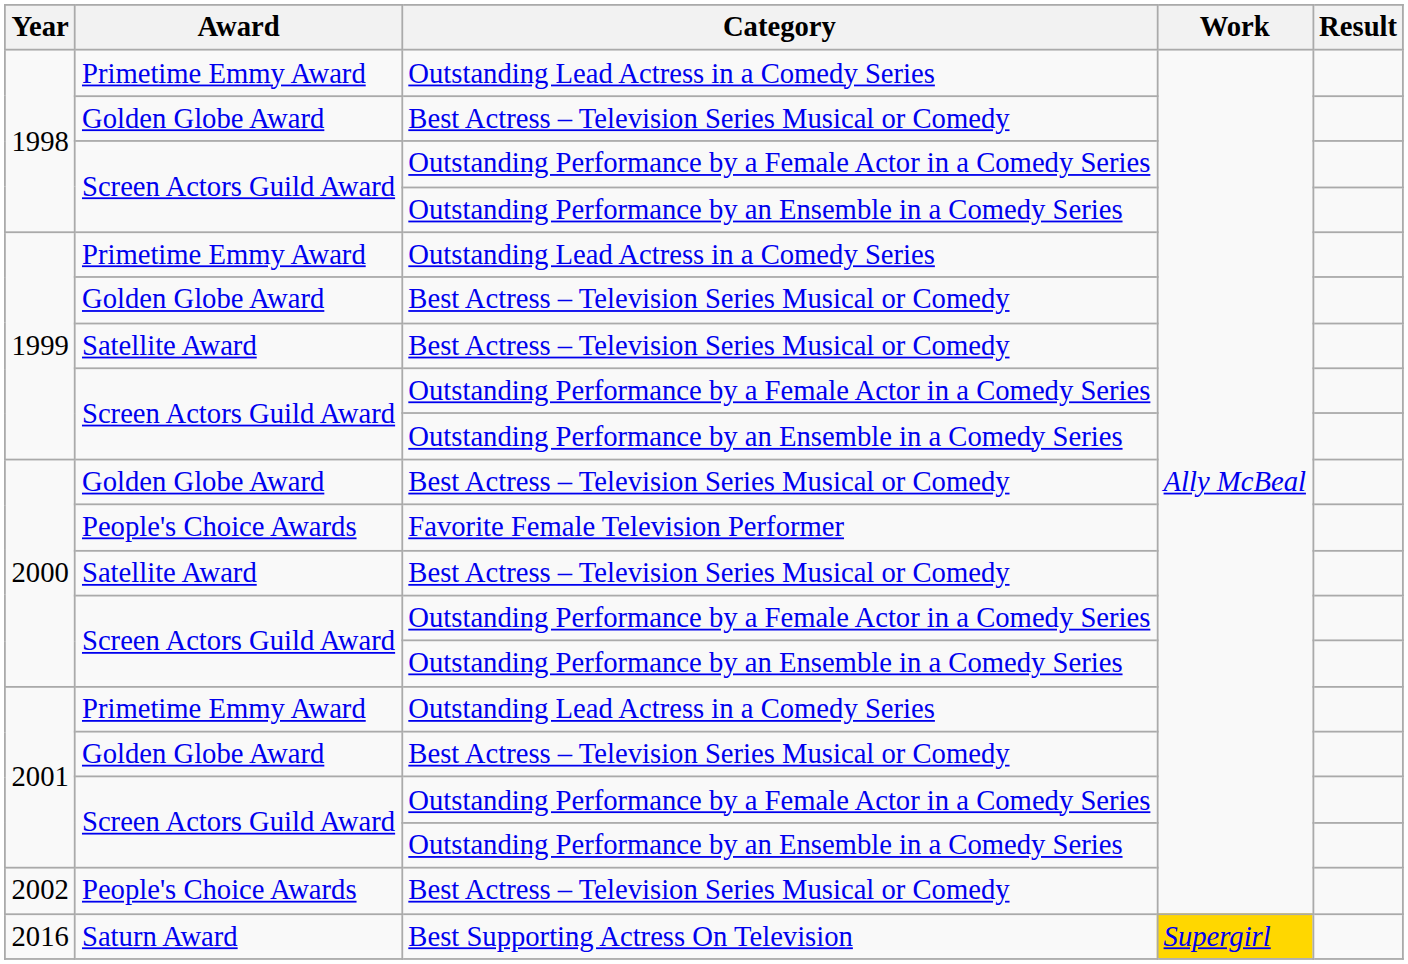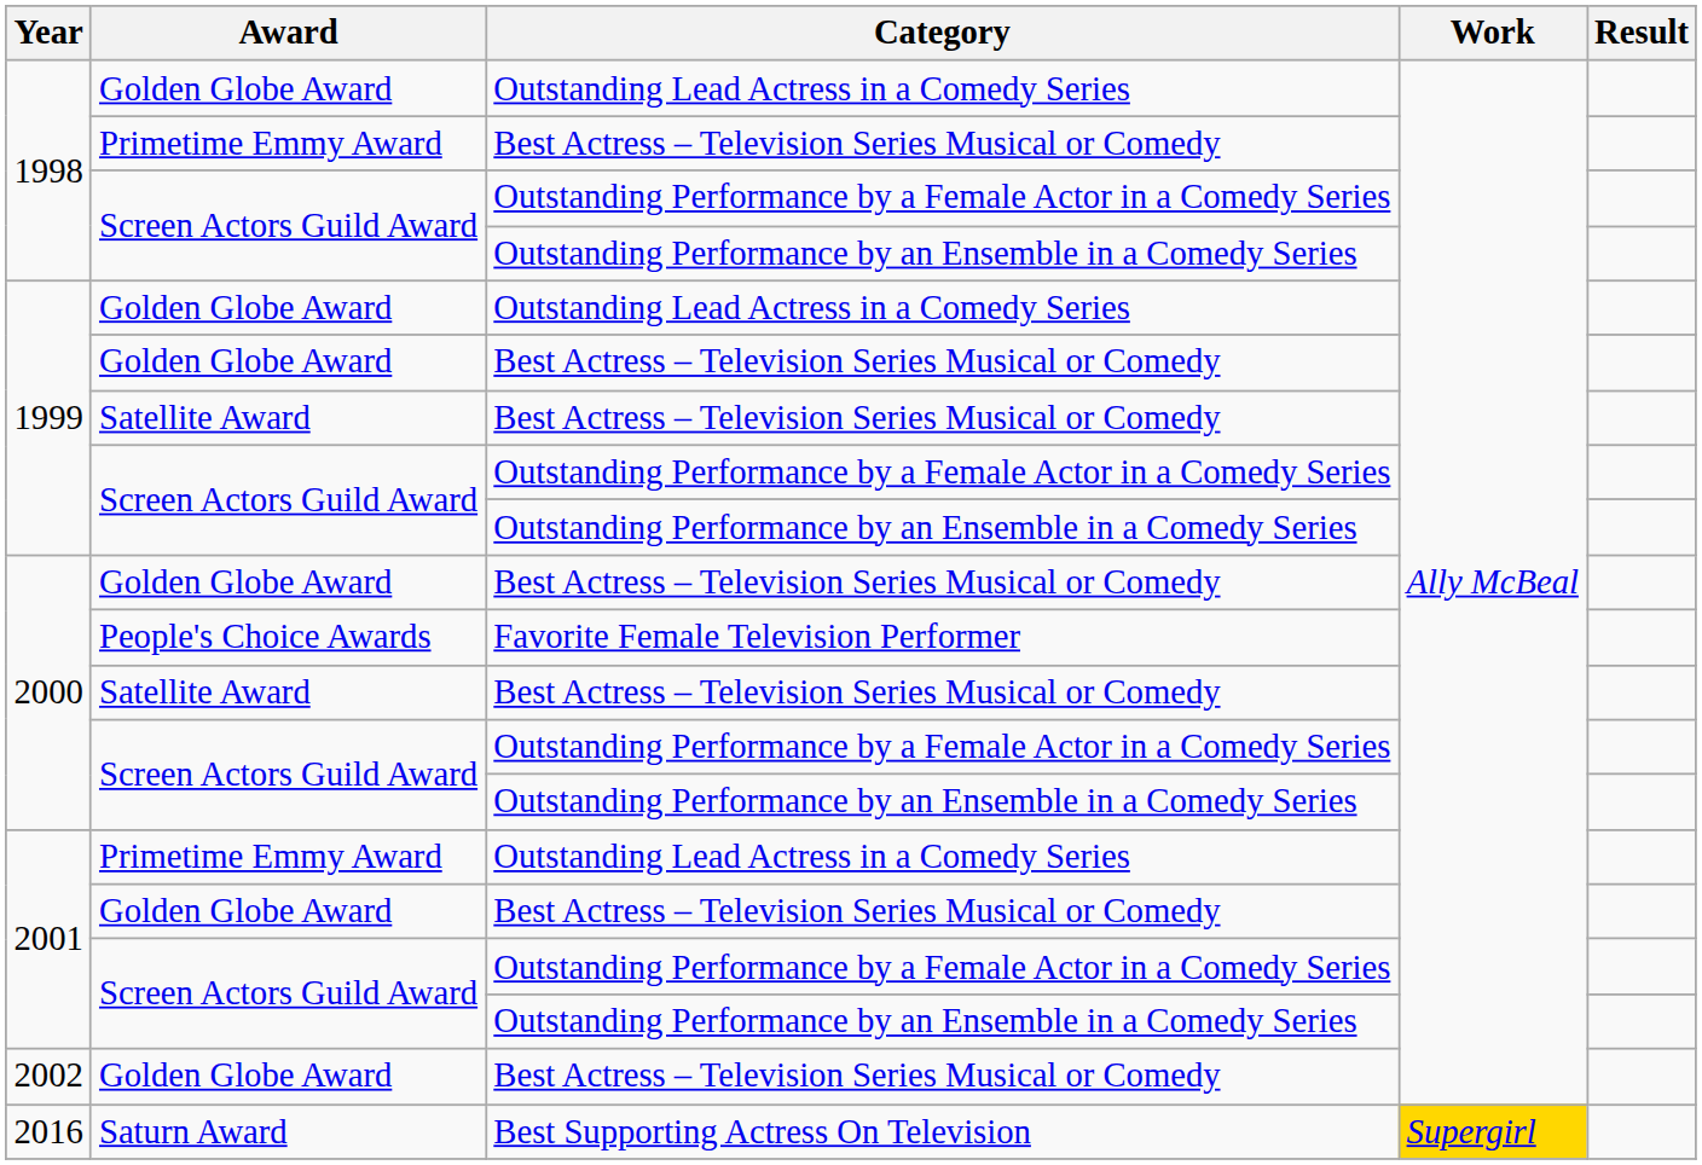1998 / Outstanding Lead Actress in a Comedy Series | Award: Primetime Emmy Award -> Golden Globe Award
1998 / Best Actress – Television Series Musical or Comedy | Award: Golden Globe Award -> Primetime Emmy Award
1999 / Outstanding Lead Actress in a Comedy Series | Award: Primetime Emmy Award -> Golden Globe Award
2002 | Award: People's Choice Awards -> Golden Globe Award
